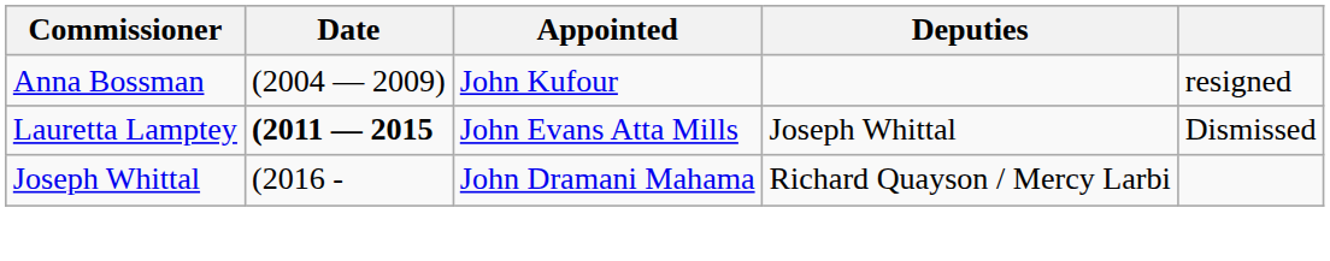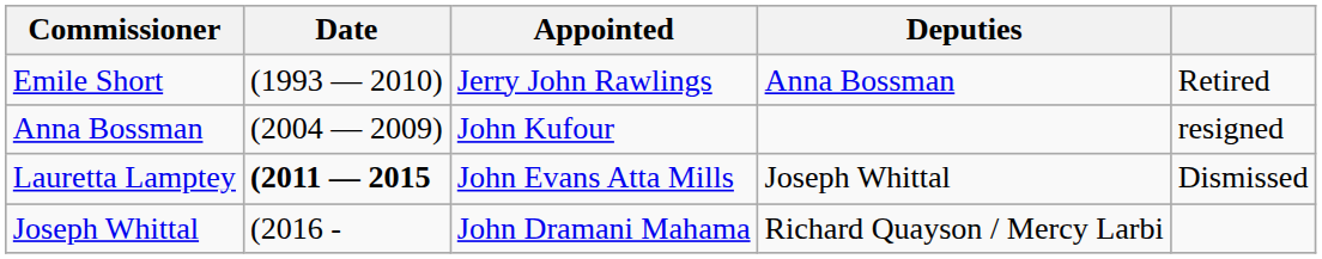+ row: Emile Short | (1993 — 2010) | Jerry John Rawlings | Anna Bossman | Retired
